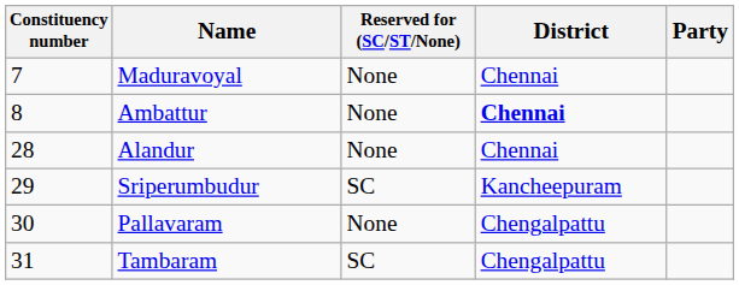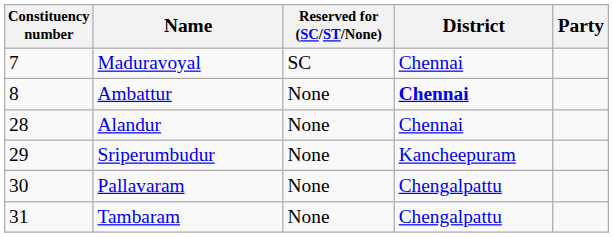Maduravoyal | Reserved for (SC/ST/None): None -> SC
Sriperumbudur | Reserved for (SC/ST/None): SC -> None
Tambaram | Reserved for (SC/ST/None): SC -> None
